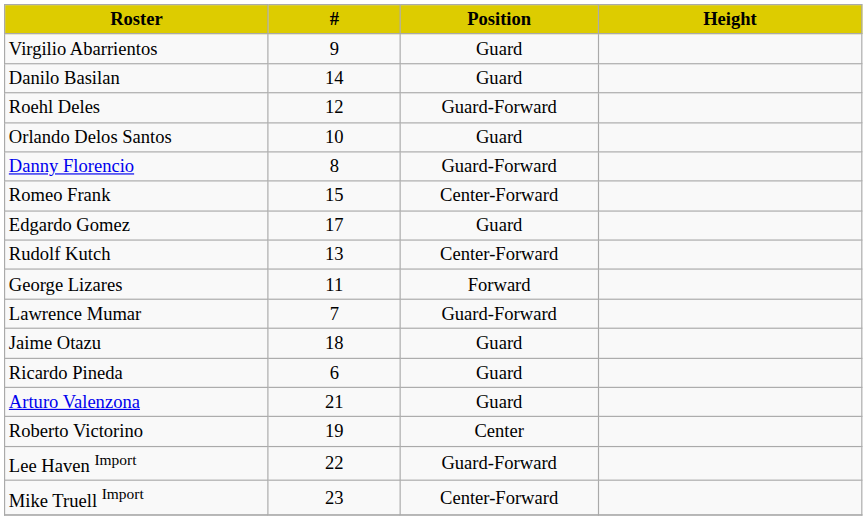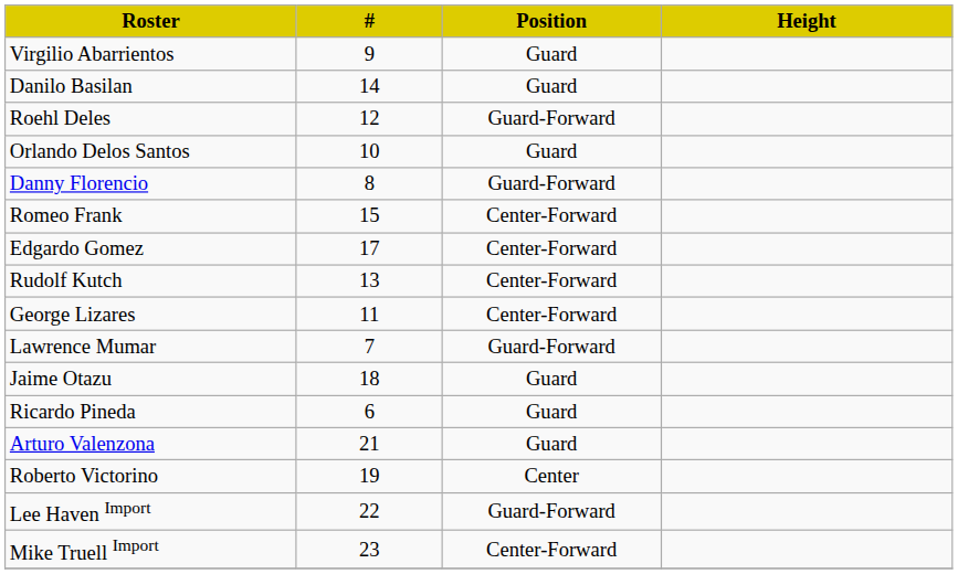Edgardo Gomez | Position: Guard -> Center-Forward
George Lizares | Position: Forward -> Center-Forward
